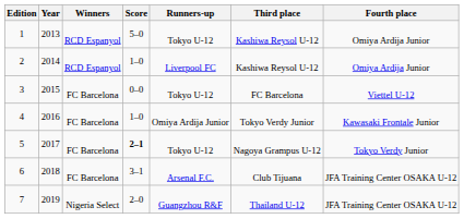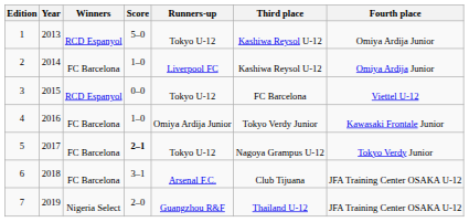2 | Winners: RCD Espanyol -> FC Barcelona
3 | Winners: FC Barcelona -> RCD Espanyol
